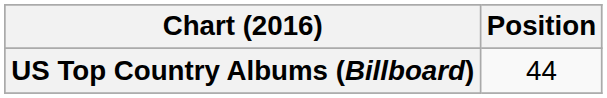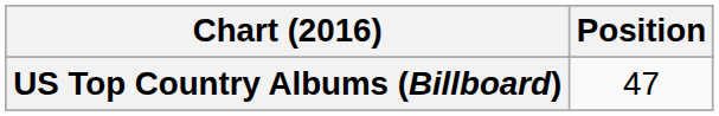US Top Country Albums (Billboard) | Position: 44 -> 47
